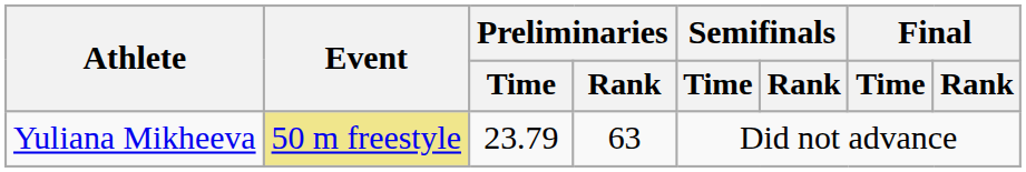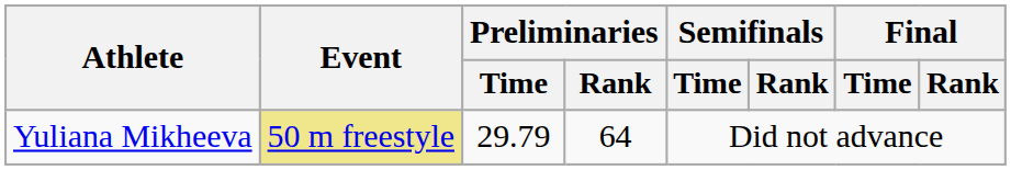Yuliana Mikheeva | Preliminaries / Time: 23.79 -> 29.79
Yuliana Mikheeva | Preliminaries / Rank: 63 -> 64
